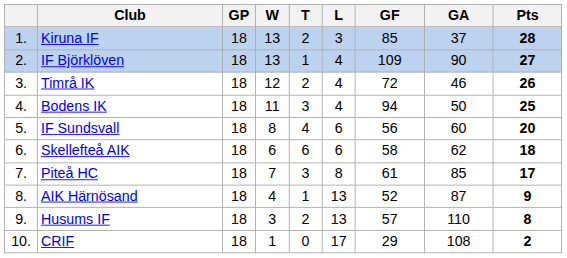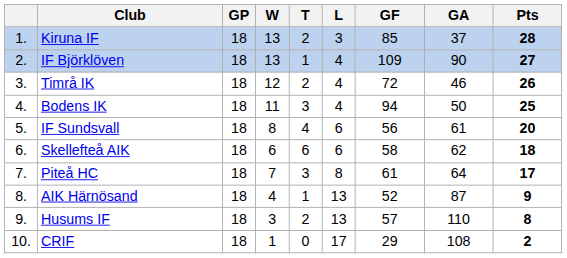IF Sundsvall | GA: 60 -> 61
Piteå HC | GA: 85 -> 64
